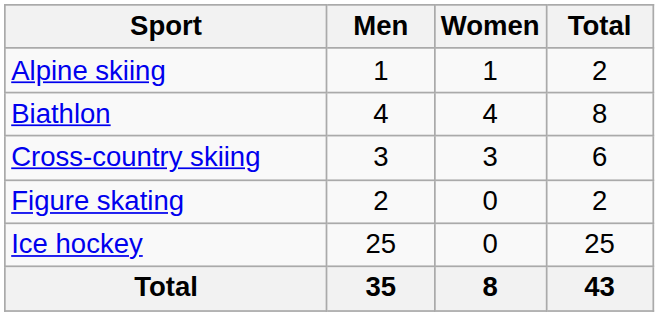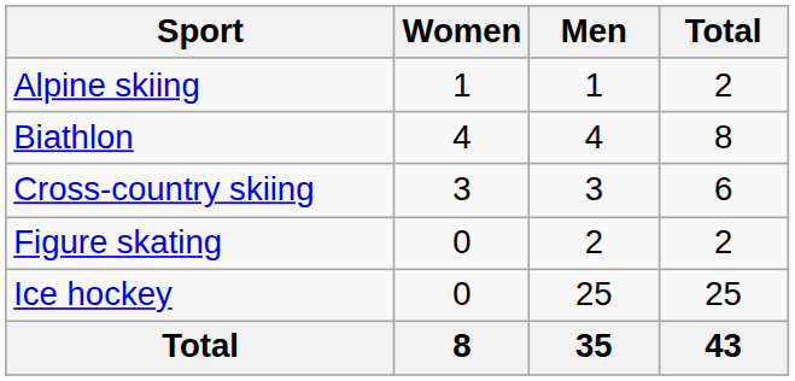columns swapped: Men <-> Women
